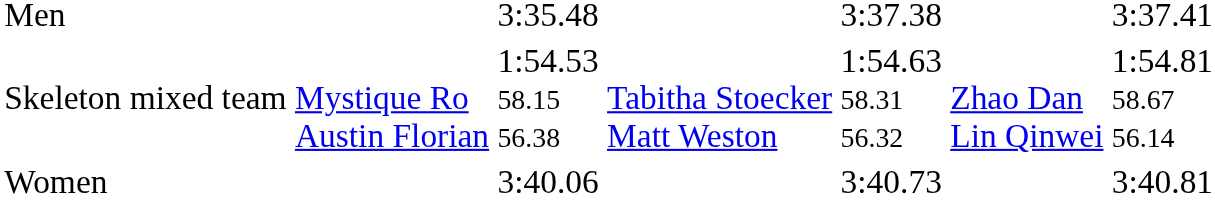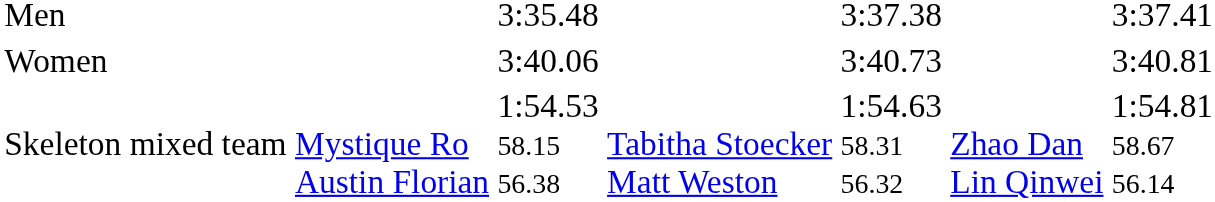rows swapped: Women <-> Skeleton mixed team
